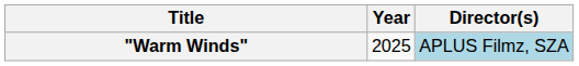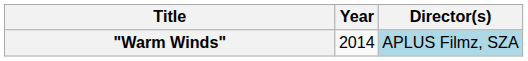"Warm Winds" | Year: 2025 -> 2014
